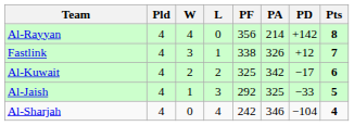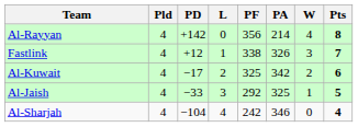columns swapped: W <-> PD
